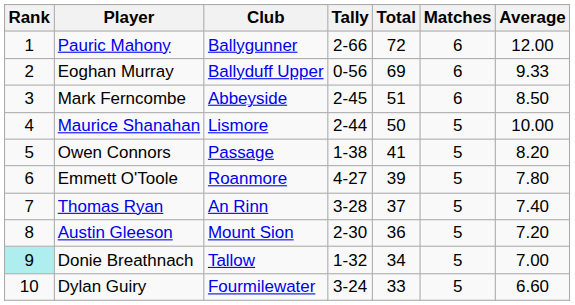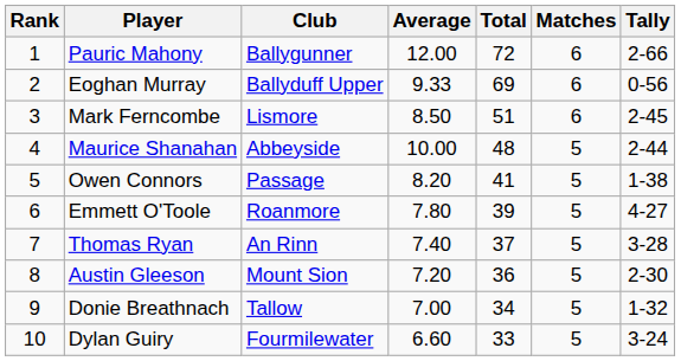columns swapped: Tally <-> Average
Mark Ferncombe | Club: Abbeyside -> Lismore
Maurice Shanahan | Club: Lismore -> Abbeyside
Maurice Shanahan | Total: 50 -> 48
Donie Breathnach | Rank: paleturquoise background -> no background
